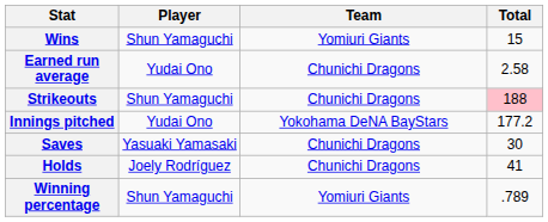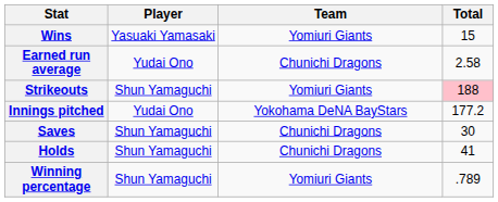Wins | Player: Shun Yamaguchi -> Yasuaki Yamasaki
Strikeouts | Team: Chunichi Dragons -> Yomiuri Giants
Saves | Player: Yasuaki Yamasaki -> Shun Yamaguchi
Holds | Player: Joely Rodríguez -> Shun Yamaguchi
